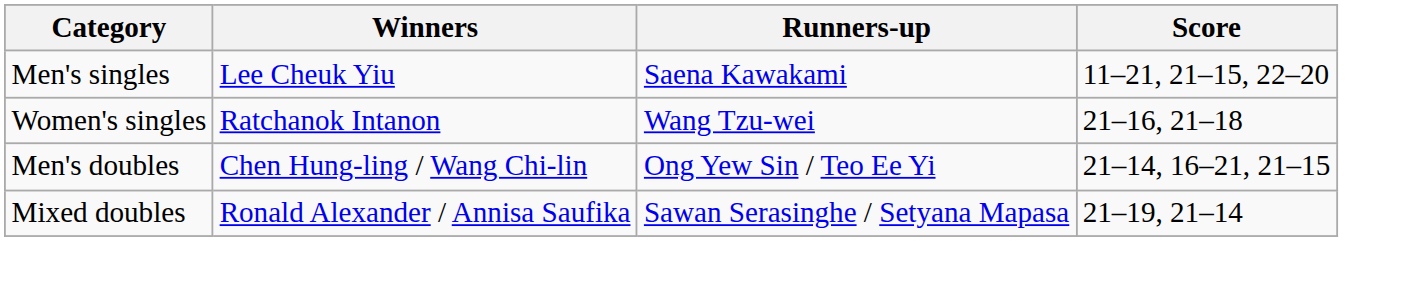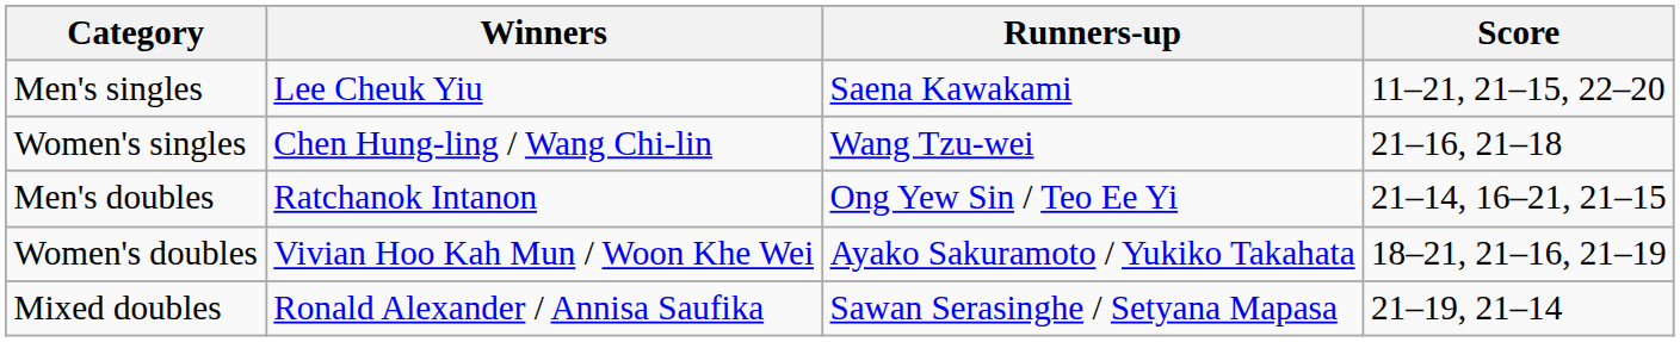Women's singles | Winners: Ratchanok Intanon -> Chen Hung-ling / Wang Chi-lin
Men's doubles | Winners: Chen Hung-ling / Wang Chi-lin -> Ratchanok Intanon
+ row: Women's doubles | Vivian Hoo Kah Mun / Woon Khe Wei | Ayako Sakuramoto / Yukiko Takahata | 18–21, 21–16, 21–19
